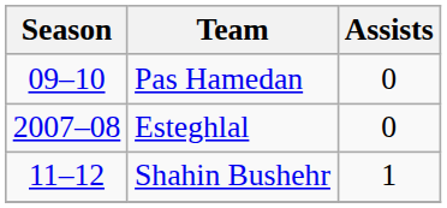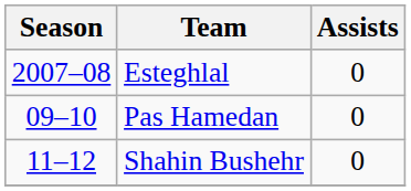rows swapped: Esteghlal <-> Pas Hamedan
Shahin Bushehr | Assists: 1 -> 0
